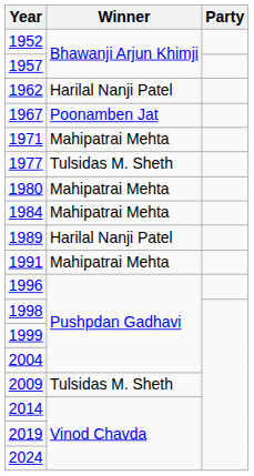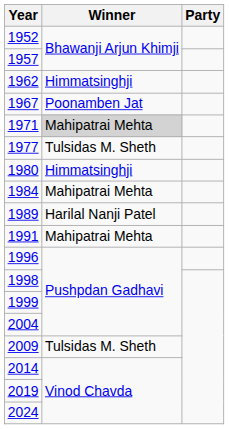1962 | Winner: Harilal Nanji Patel -> Himmatsinghji
1971 | Winner: no background -> lightgrey background
1980 | Winner: Mahipatrai Mehta -> Himmatsinghji
